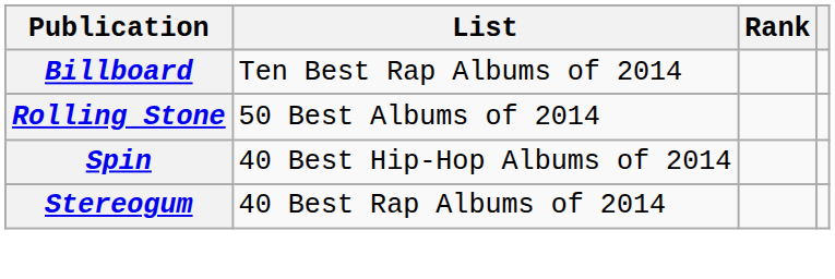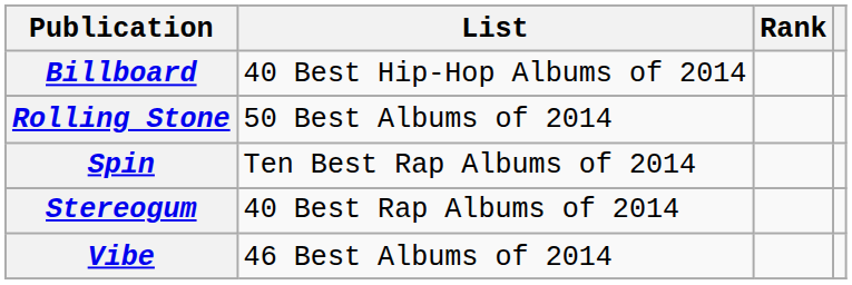Billboard | List: Ten Best Rap Albums of 2014 -> 40 Best Hip-Hop Albums of 2014
Spin | List: 40 Best Hip-Hop Albums of 2014 -> Ten Best Rap Albums of 2014
+ row: Vibe | 46 Best Albums of 2014
